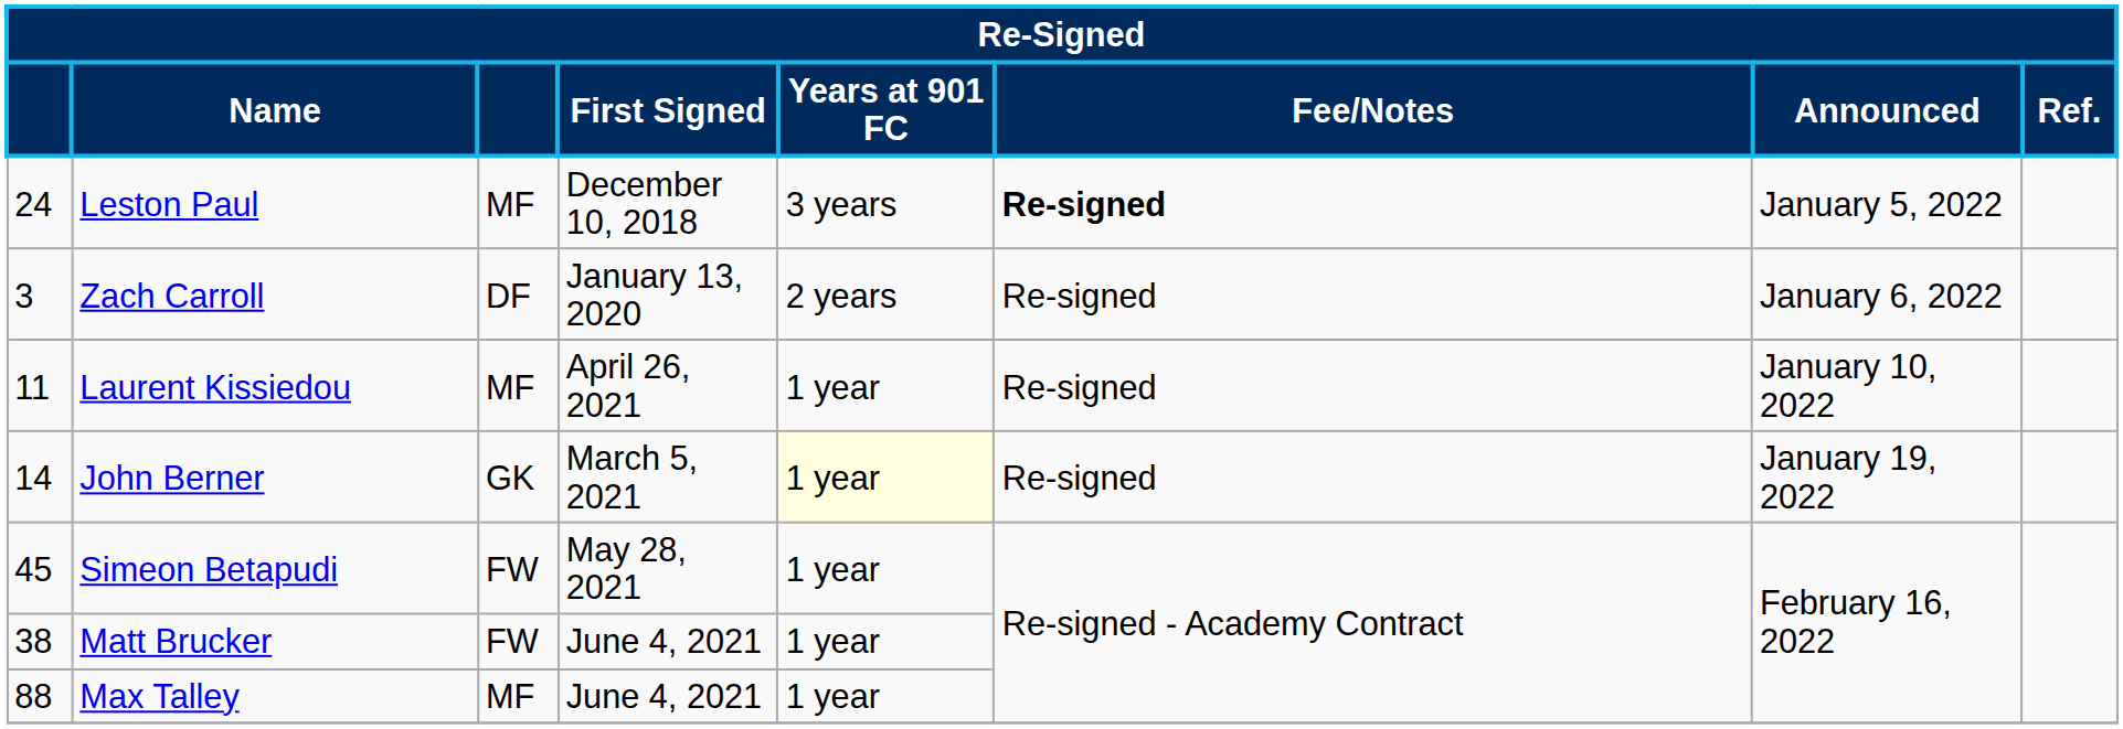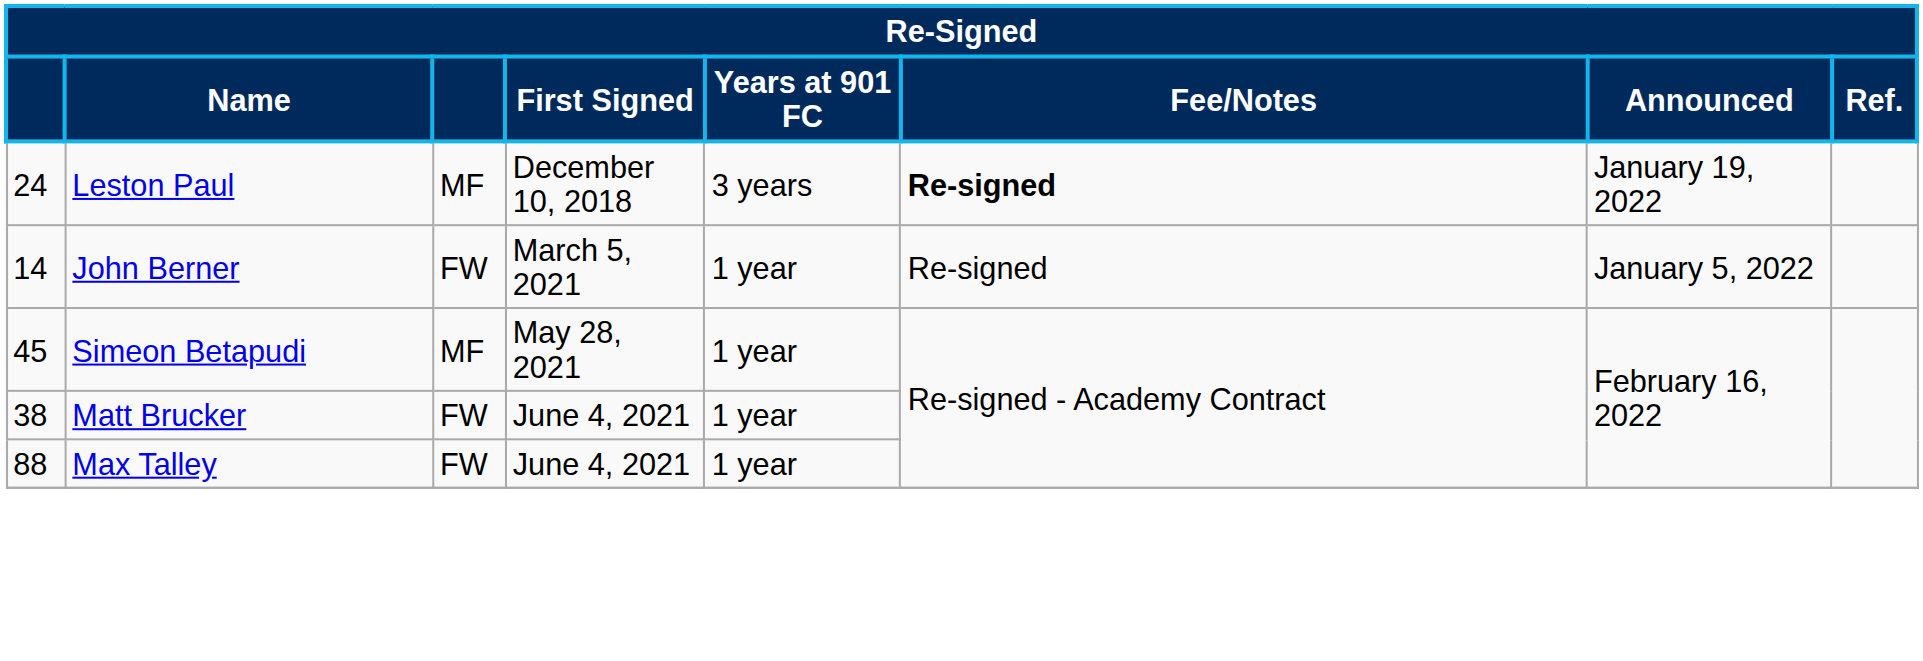Leston Paul | Announced: January 5, 2022 -> January 19, 2022
- row: 3 | Zach Carroll | DF | January 13, 2020 | 2 years | Re-signed | January 6, 2022
- row: 11 | Laurent Kissiedou | MF | April 26, 2021 | 1 year | Re-signed | January 10, 2022
John Berner | column 3: GK -> FW
John Berner | Years at 901 FC: lightyellow background -> no background
John Berner | Announced: January 19, 2022 -> January 5, 2022
Simeon Betapudi | column 3: FW -> MF
Max Talley | column 3: MF -> FW
